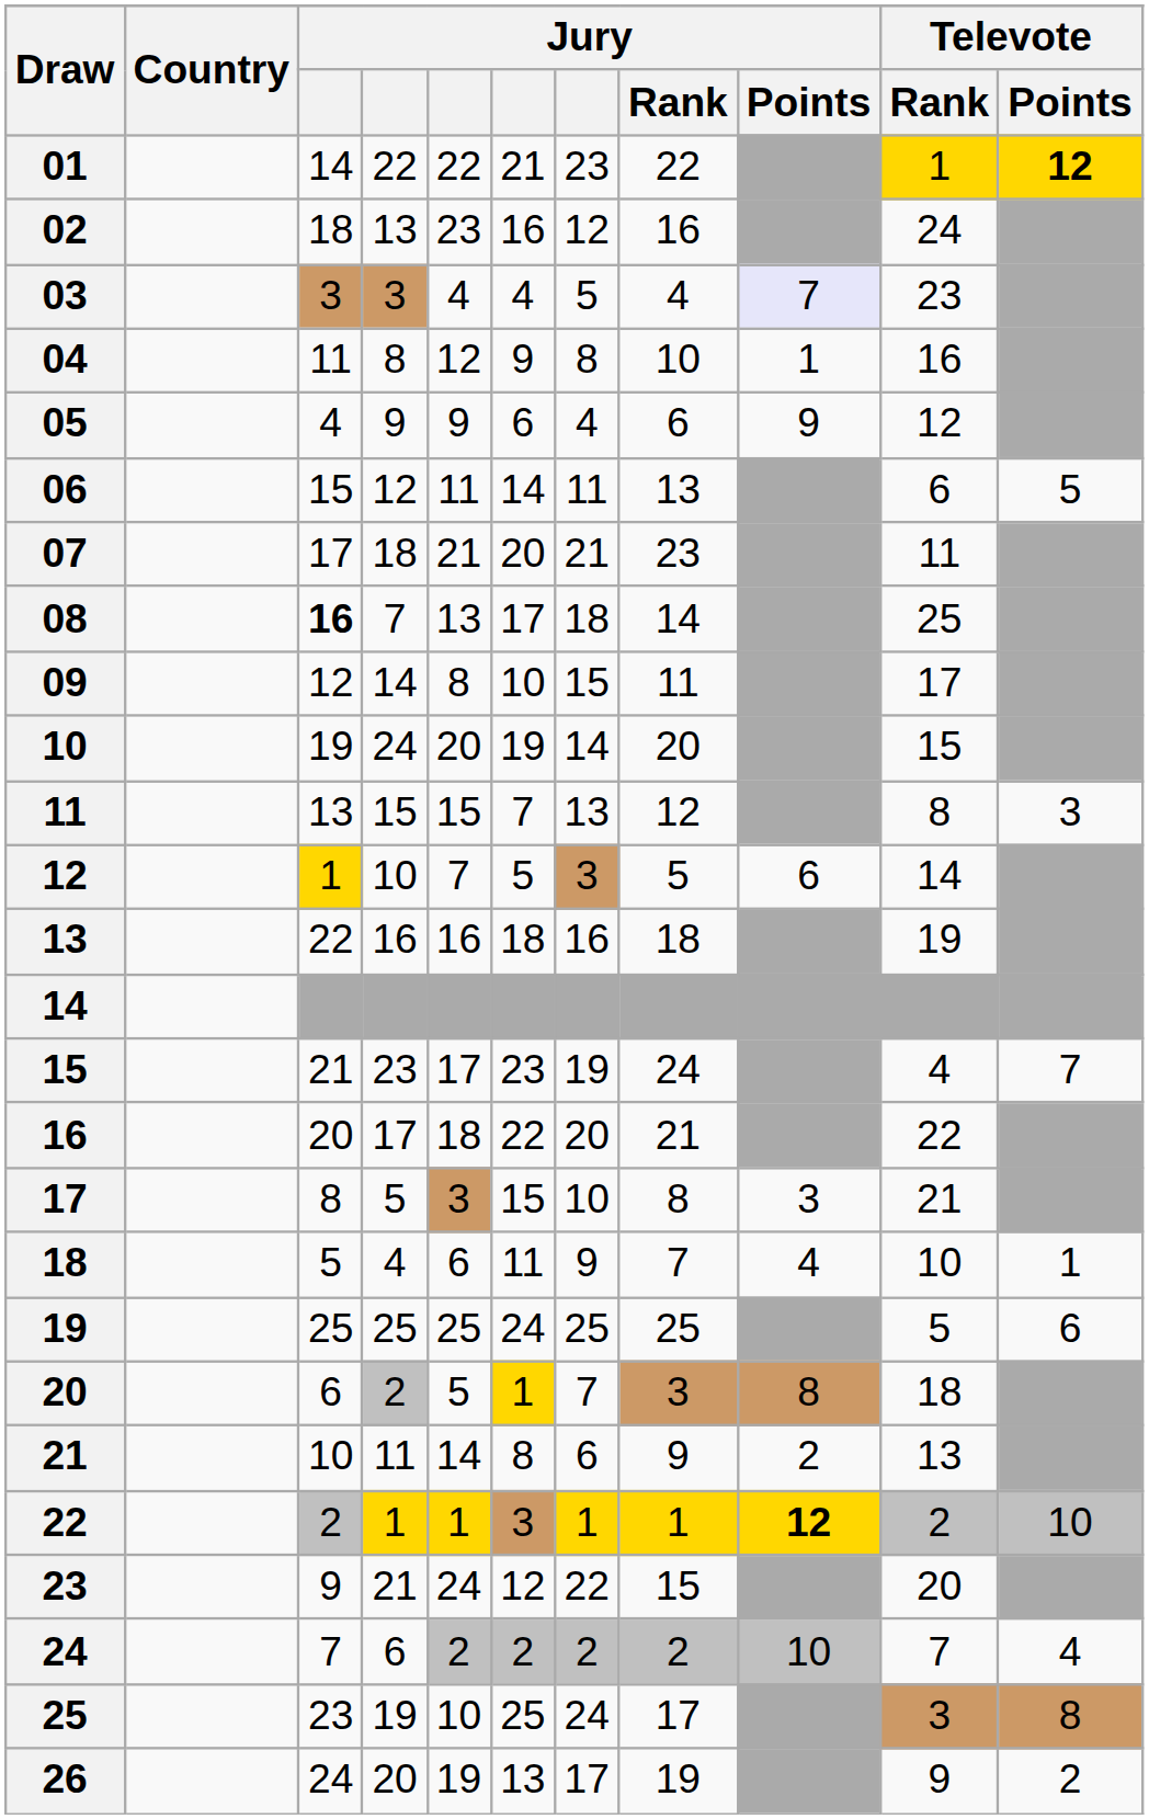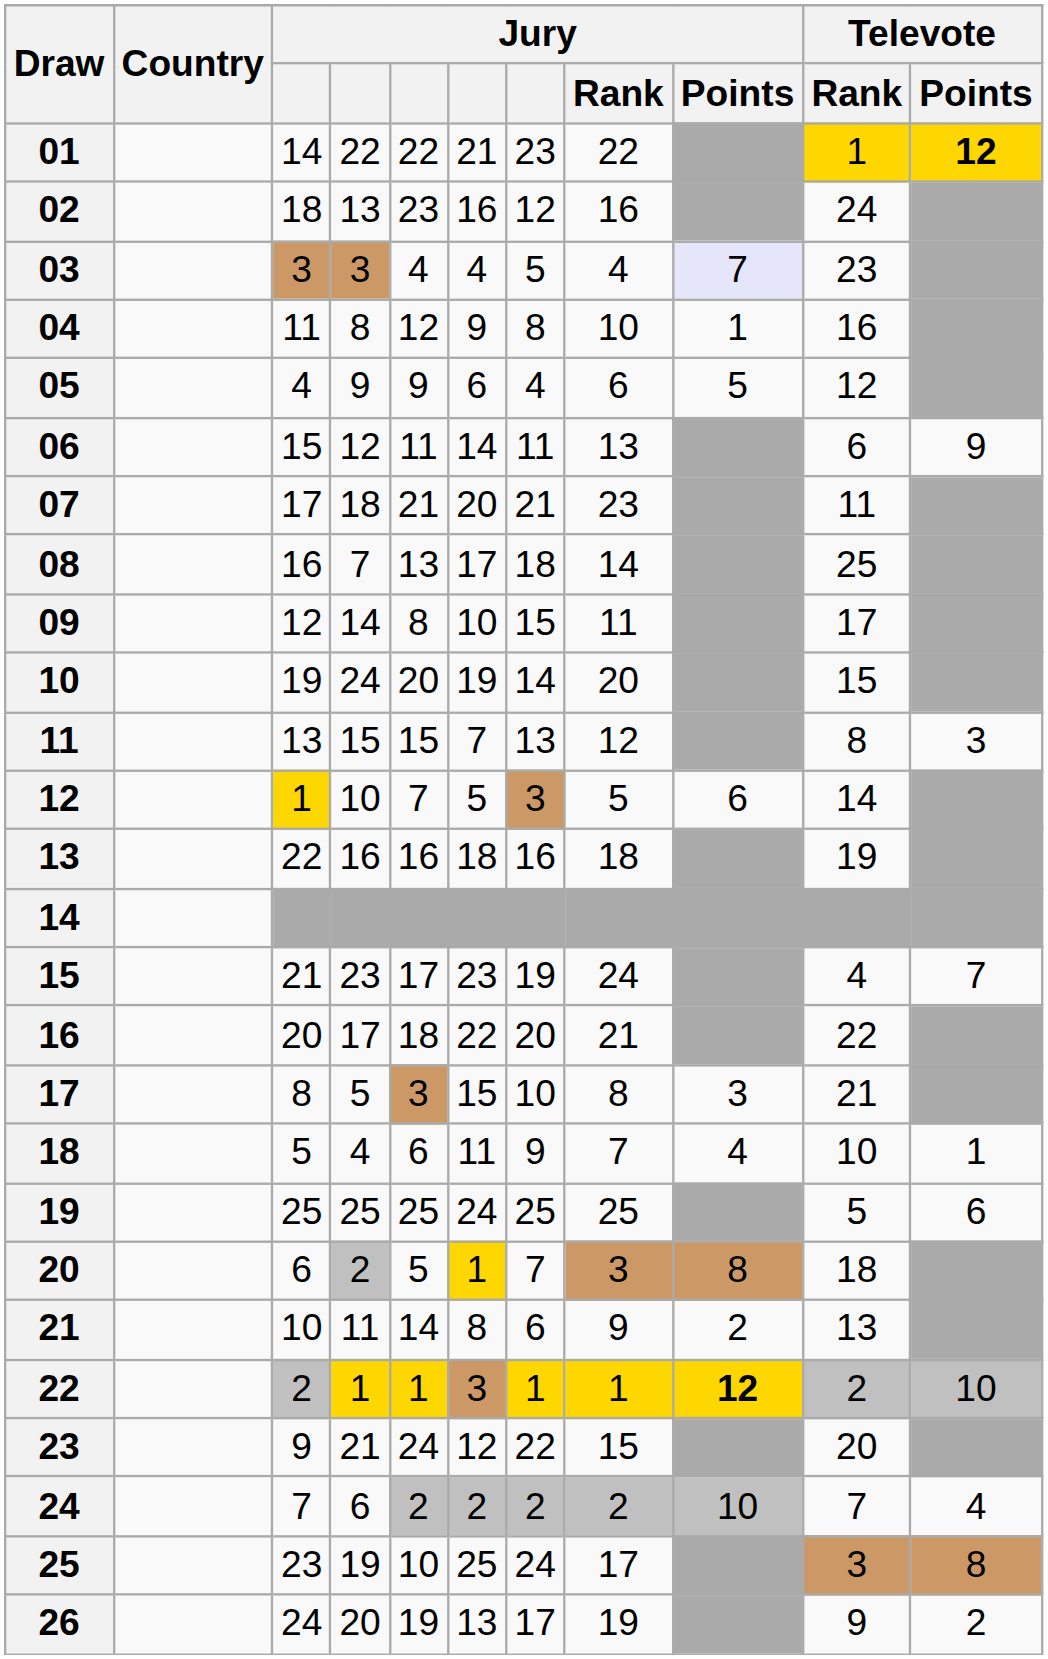05 | Jury / Points: 9 -> 5
06 | Televote / Points: 5 -> 9
08 | column 3: bold -> normal
